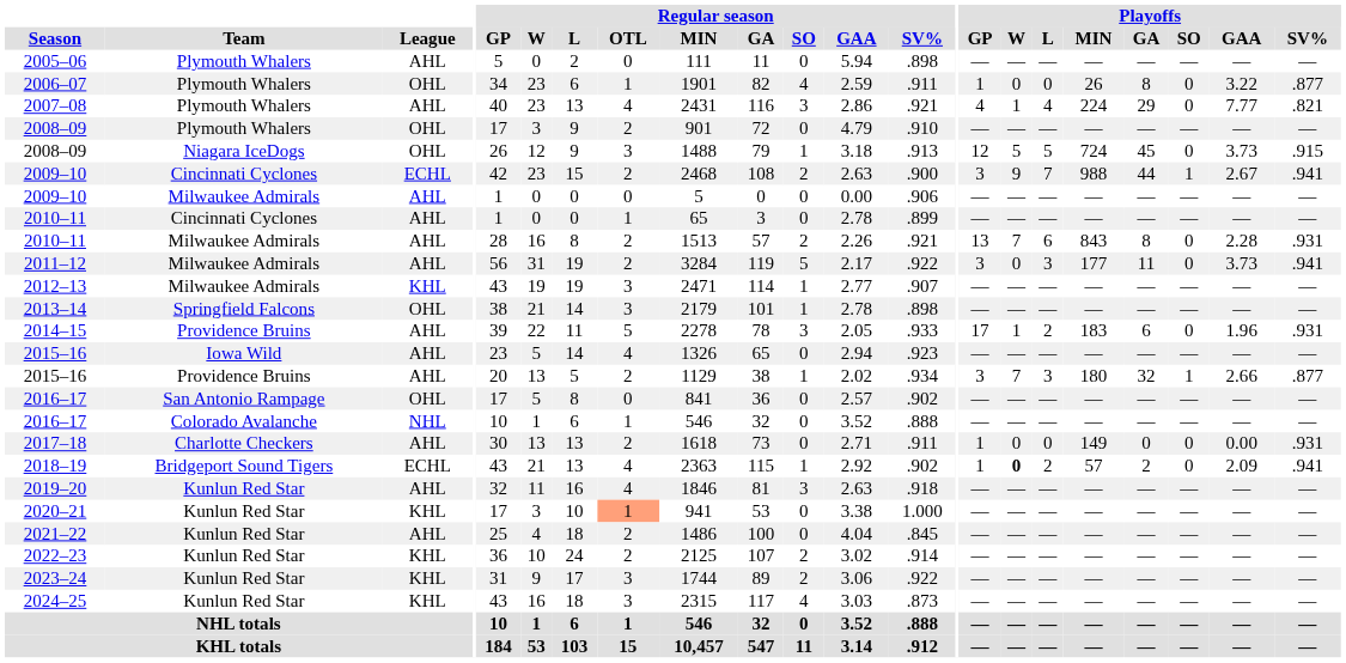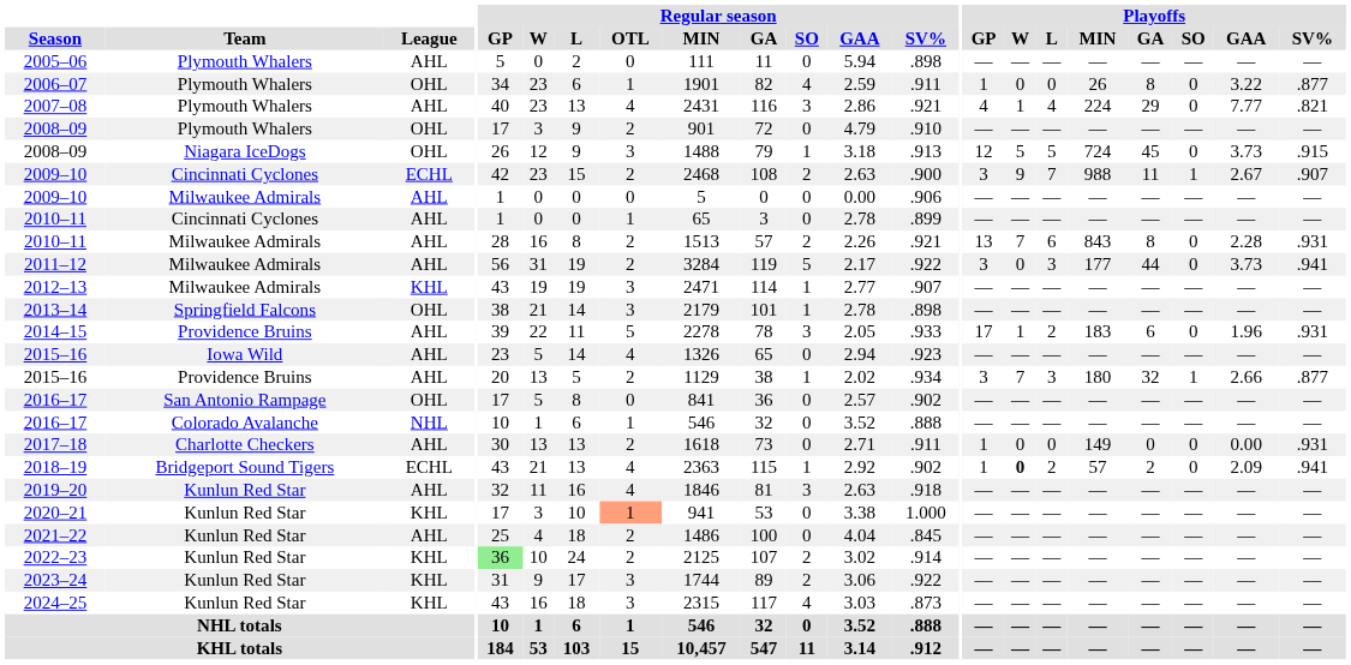2009–10 / Cincinnati Cyclones | Playoffs / GA: 44 -> 11
2009–10 / Cincinnati Cyclones | Playoffs / SV%: .941 -> .907
2011–12 | Playoffs / GA: 11 -> 44
2022–23 | Regular season / GP: no background -> lightgreen background
